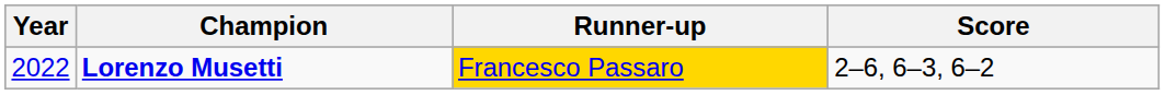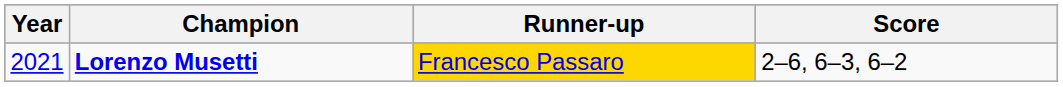Lorenzo Musetti | Year: 2022 -> 2021
